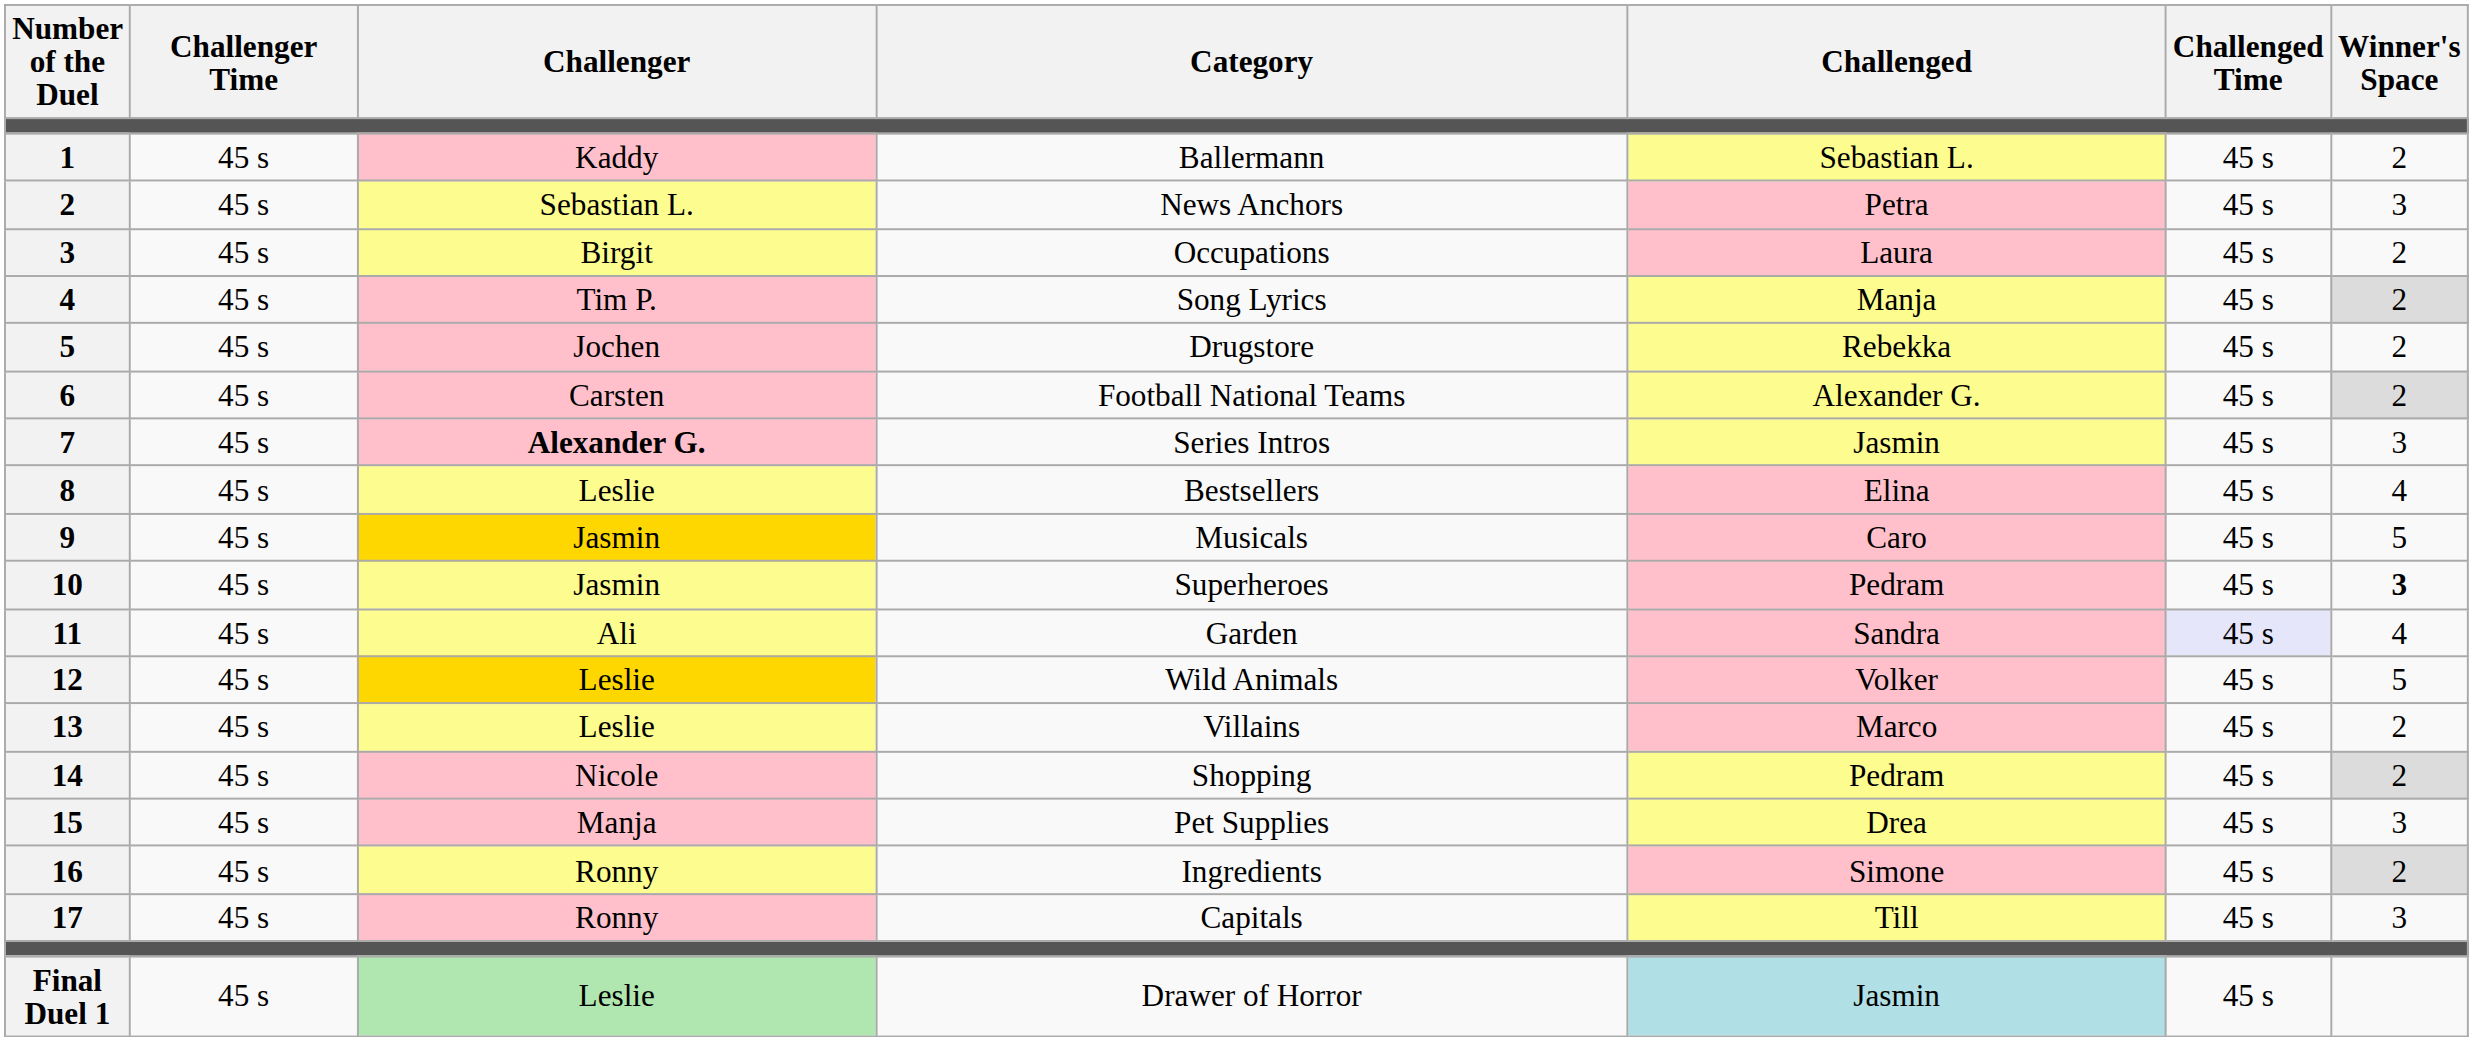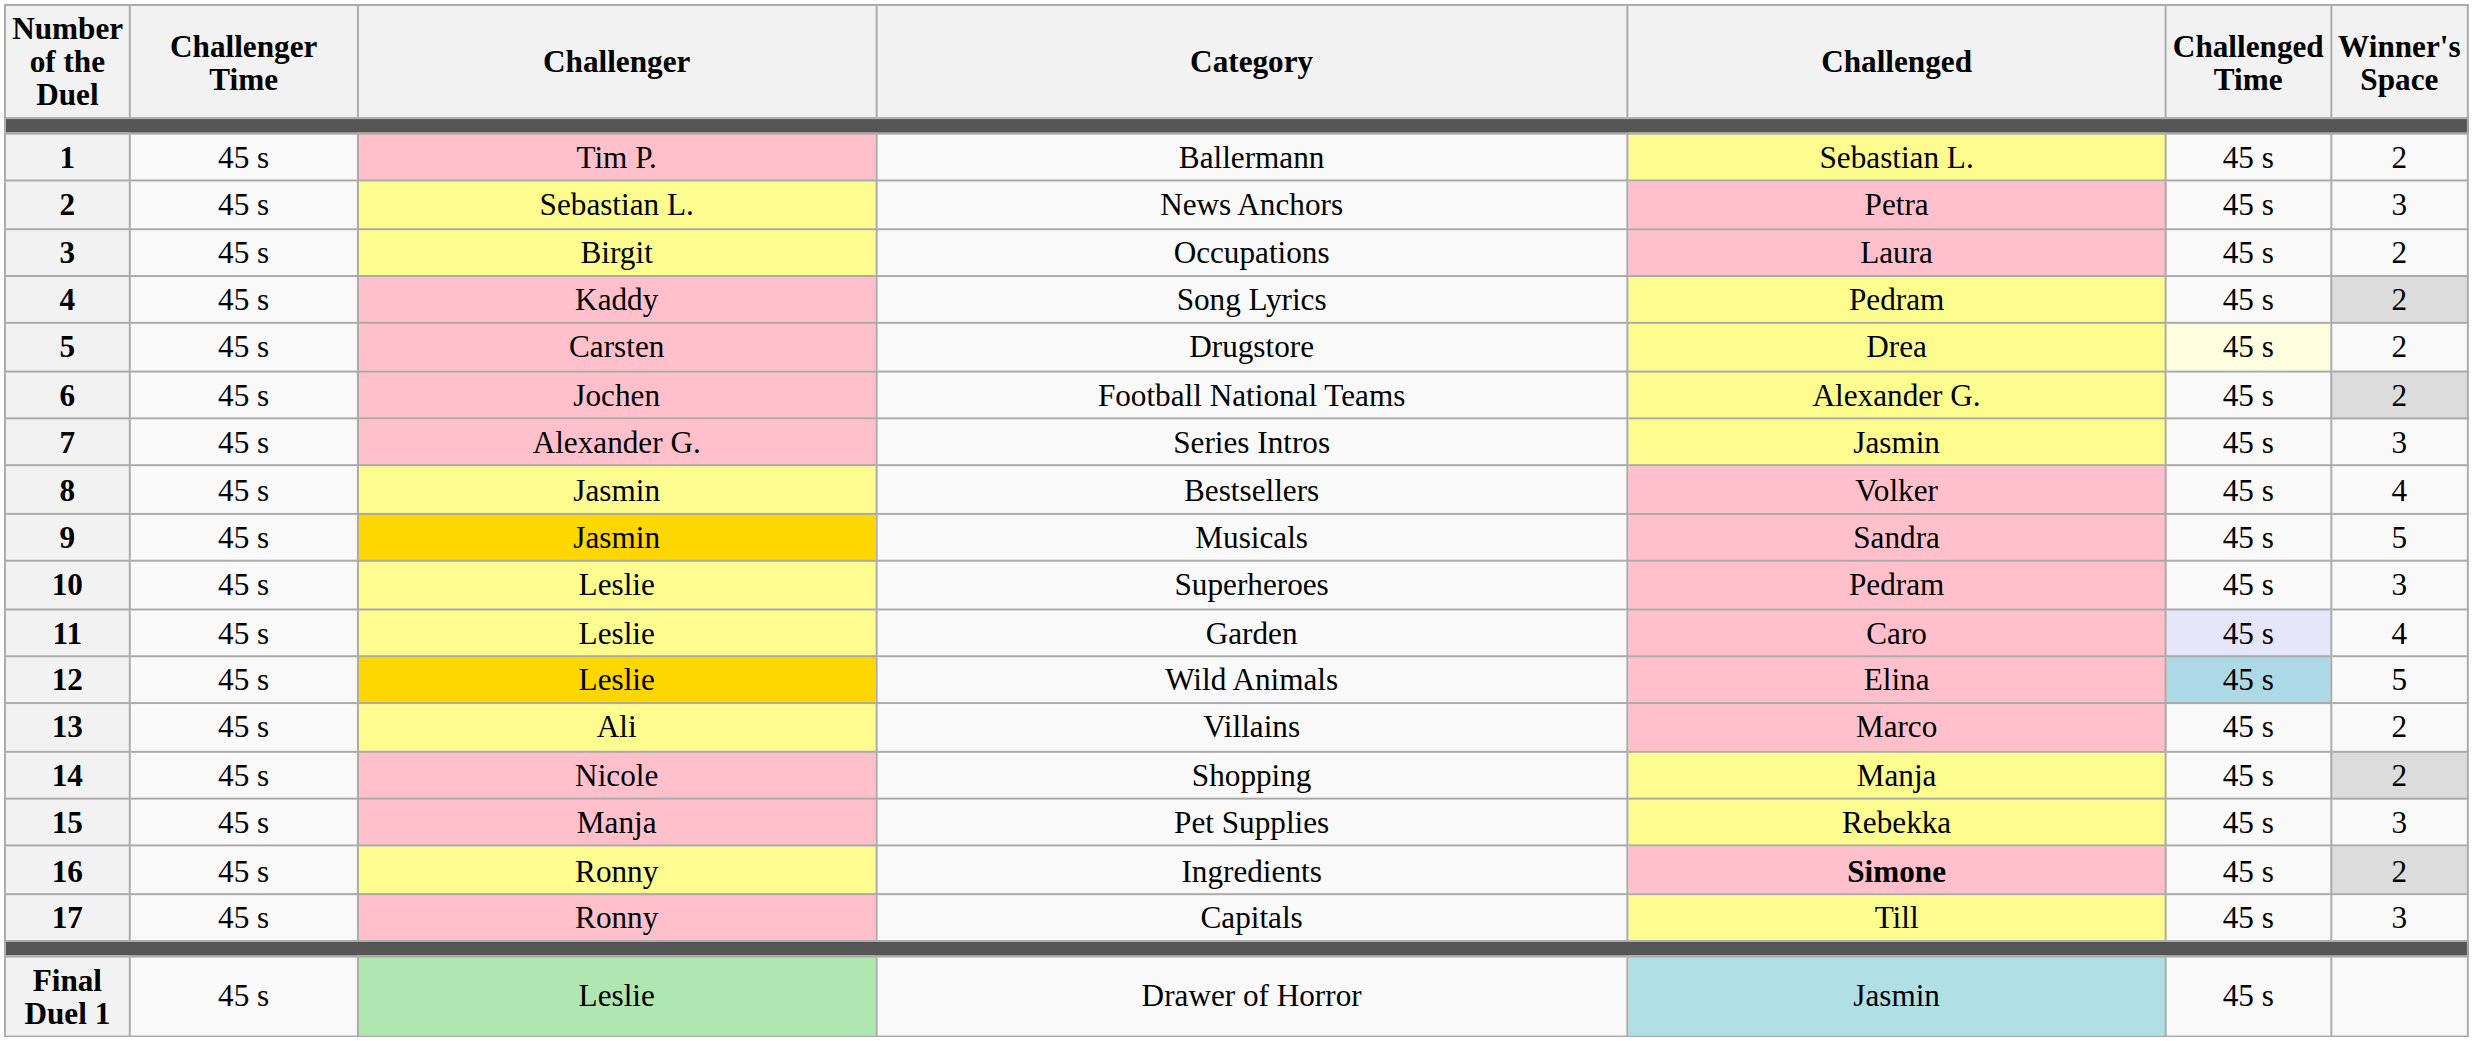Ballermann | Challenger: Kaddy -> Tim P.
Song Lyrics | Challenger: Tim P. -> Kaddy
Song Lyrics | Challenged: Manja -> Pedram
Drugstore | Challenger: Jochen -> Carsten
Drugstore | Challenged: Rebekka -> Drea
Drugstore | Challenged Time: no background -> lightyellow background
Football National Teams | Challenger: Carsten -> Jochen
Series Intros | Challenger: bold -> normal
Bestsellers | Challenger: Leslie -> Jasmin
Bestsellers | Challenged: Elina -> Volker
Musicals | Challenged: Caro -> Sandra
Superheroes | Challenger: Jasmin -> Leslie
Superheroes | Winner's Space: bold -> normal
Garden | Challenger: Ali -> Leslie
Garden | Challenged: Sandra -> Caro
Wild Animals | Challenged: Volker -> Elina
Wild Animals | Challenged Time: no background -> lightblue background
Villains | Challenger: Leslie -> Ali
Shopping | Challenged: Pedram -> Manja
Pet Supplies | Challenged: Drea -> Rebekka
Ingredients | Challenged: normal -> bold
